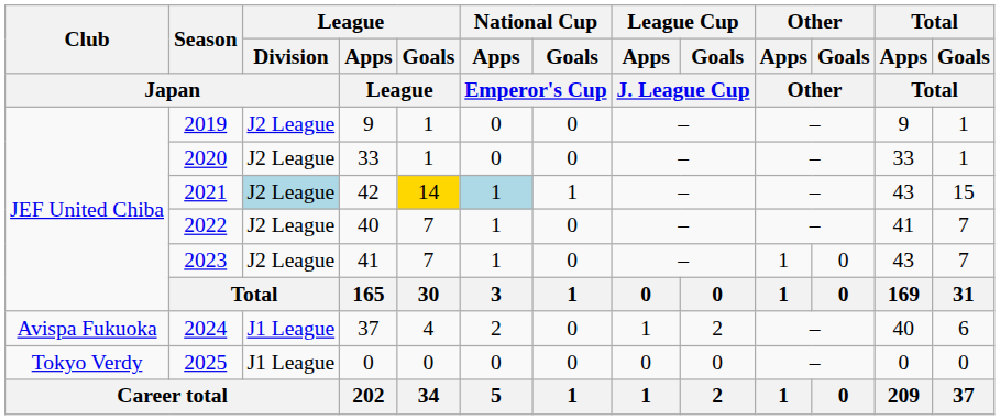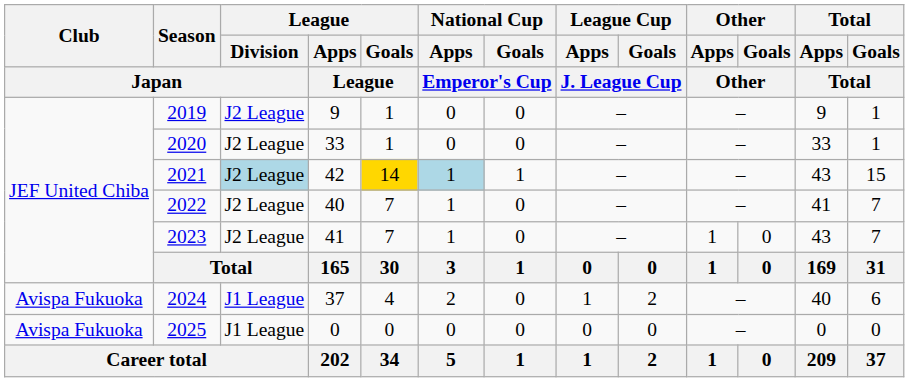2025 | Club / Japan: Tokyo Verdy -> Avispa Fukuoka
